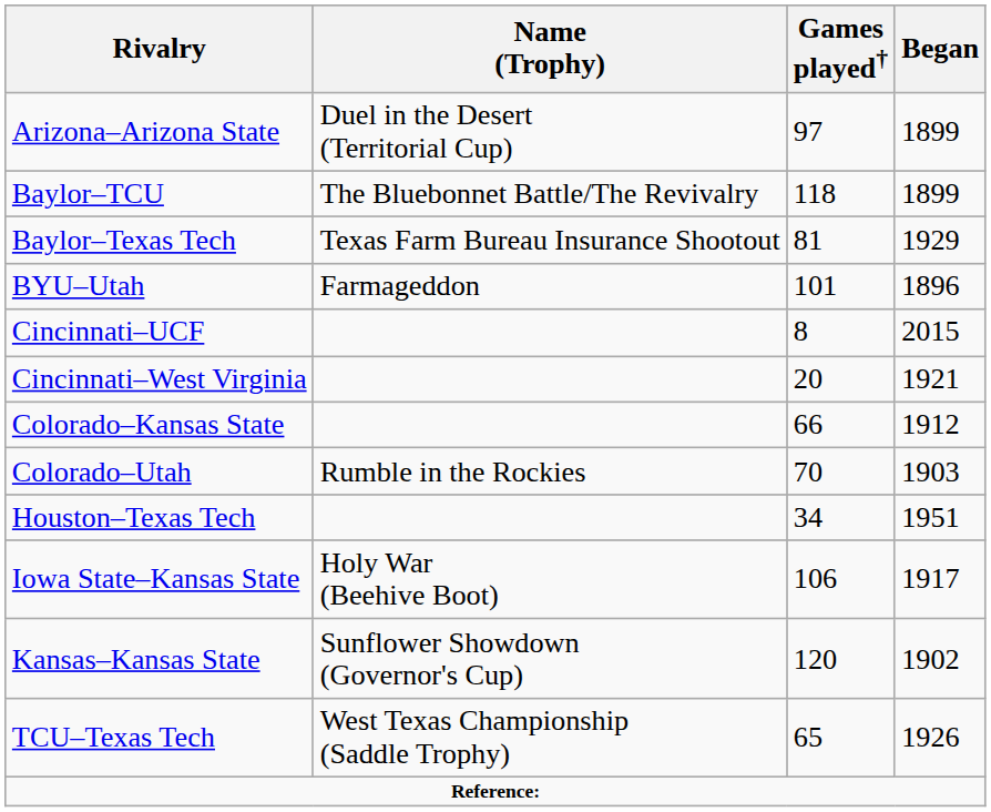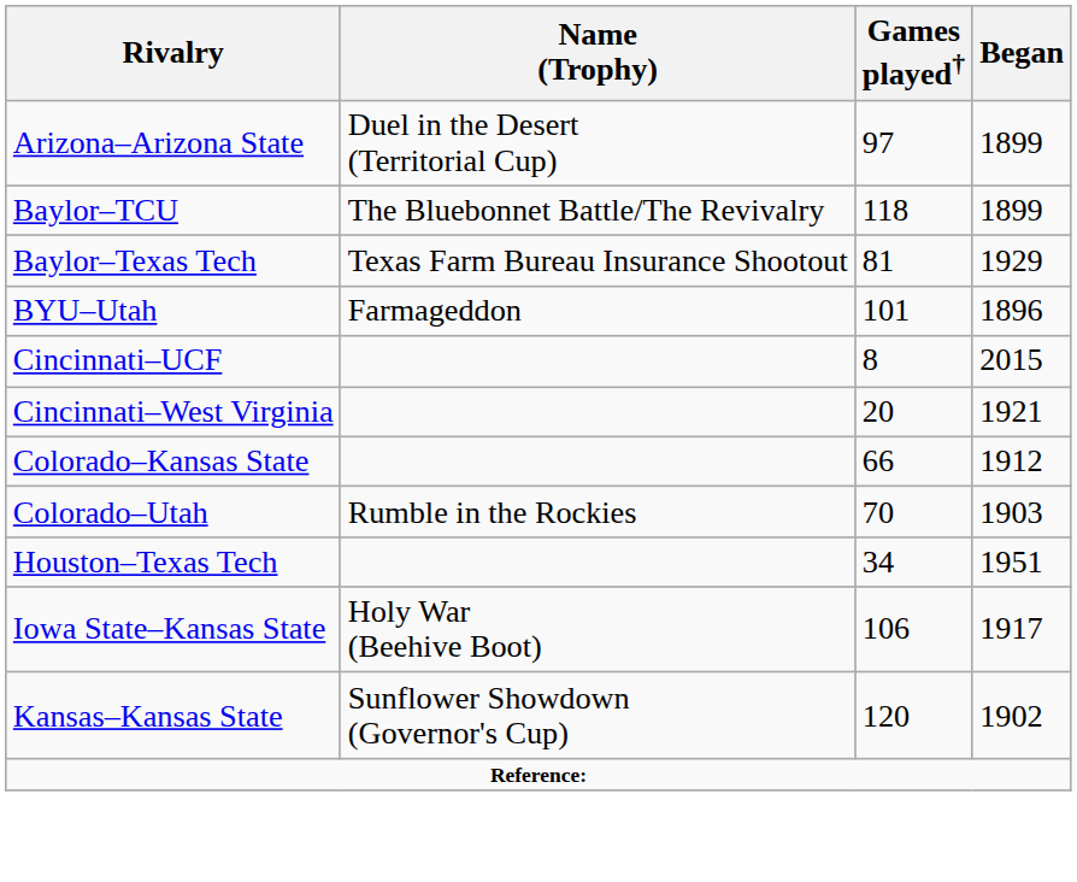- row: TCU–Texas Tech | West Texas Championship (Saddle Trophy) | 65 | 1926
